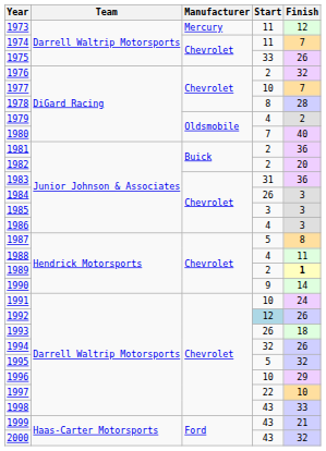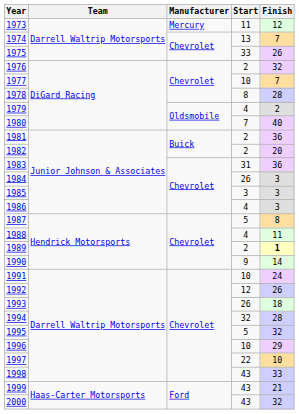1974 | Start: 11 -> 13
1992 | Start: lightblue background -> no background
1994 | Finish: 26 -> 28
